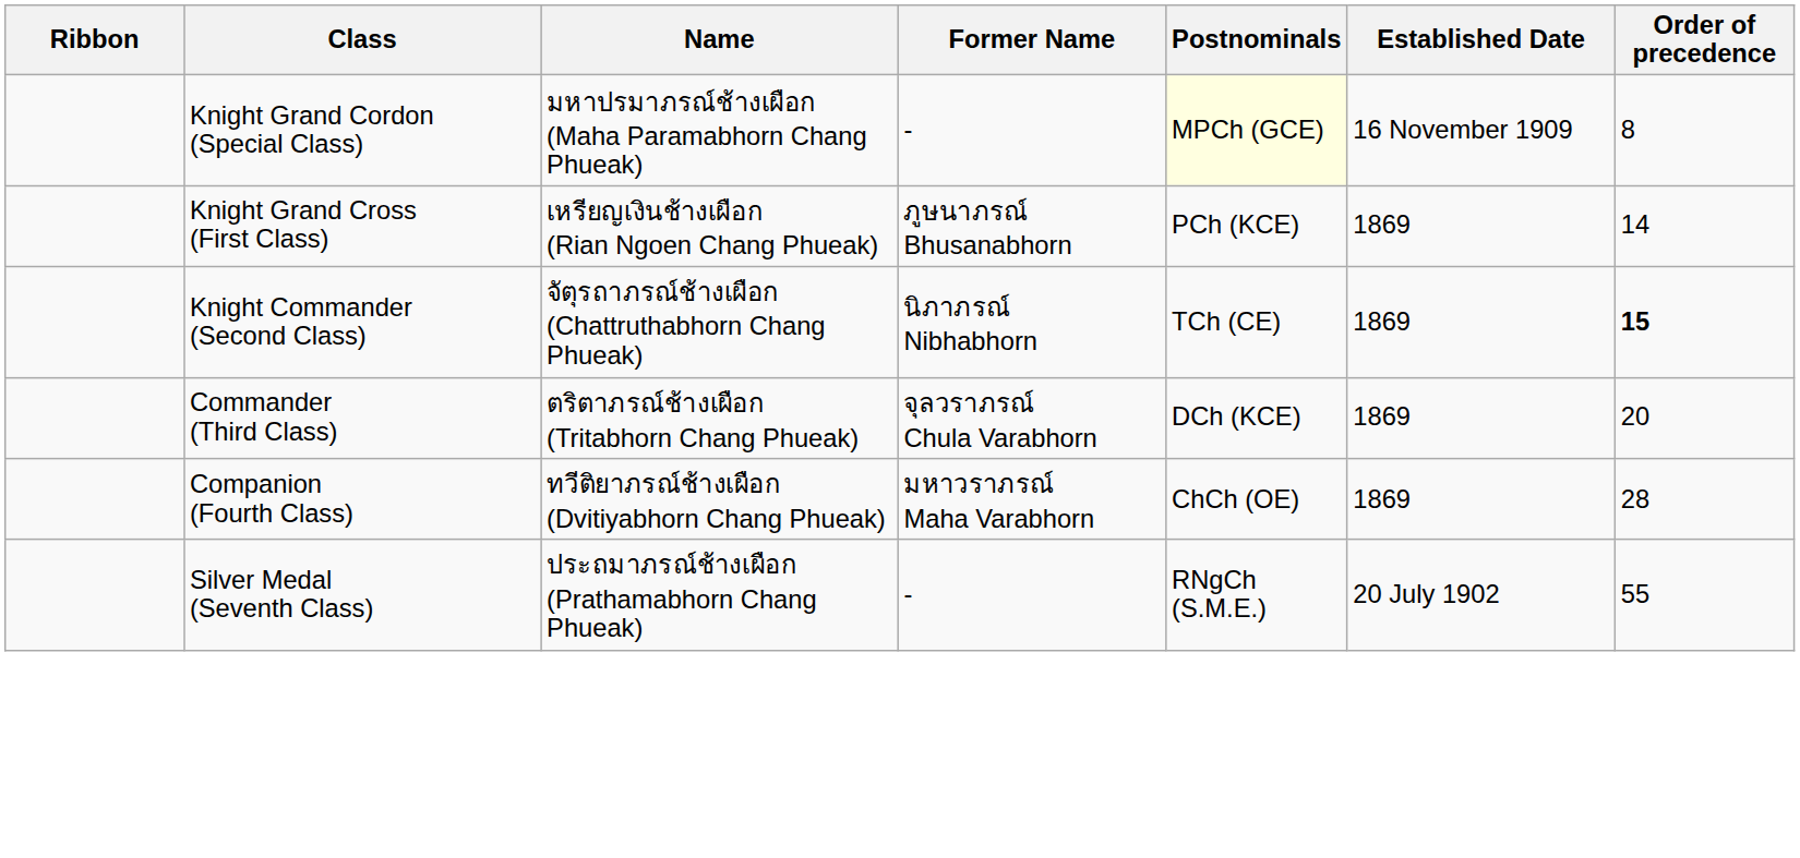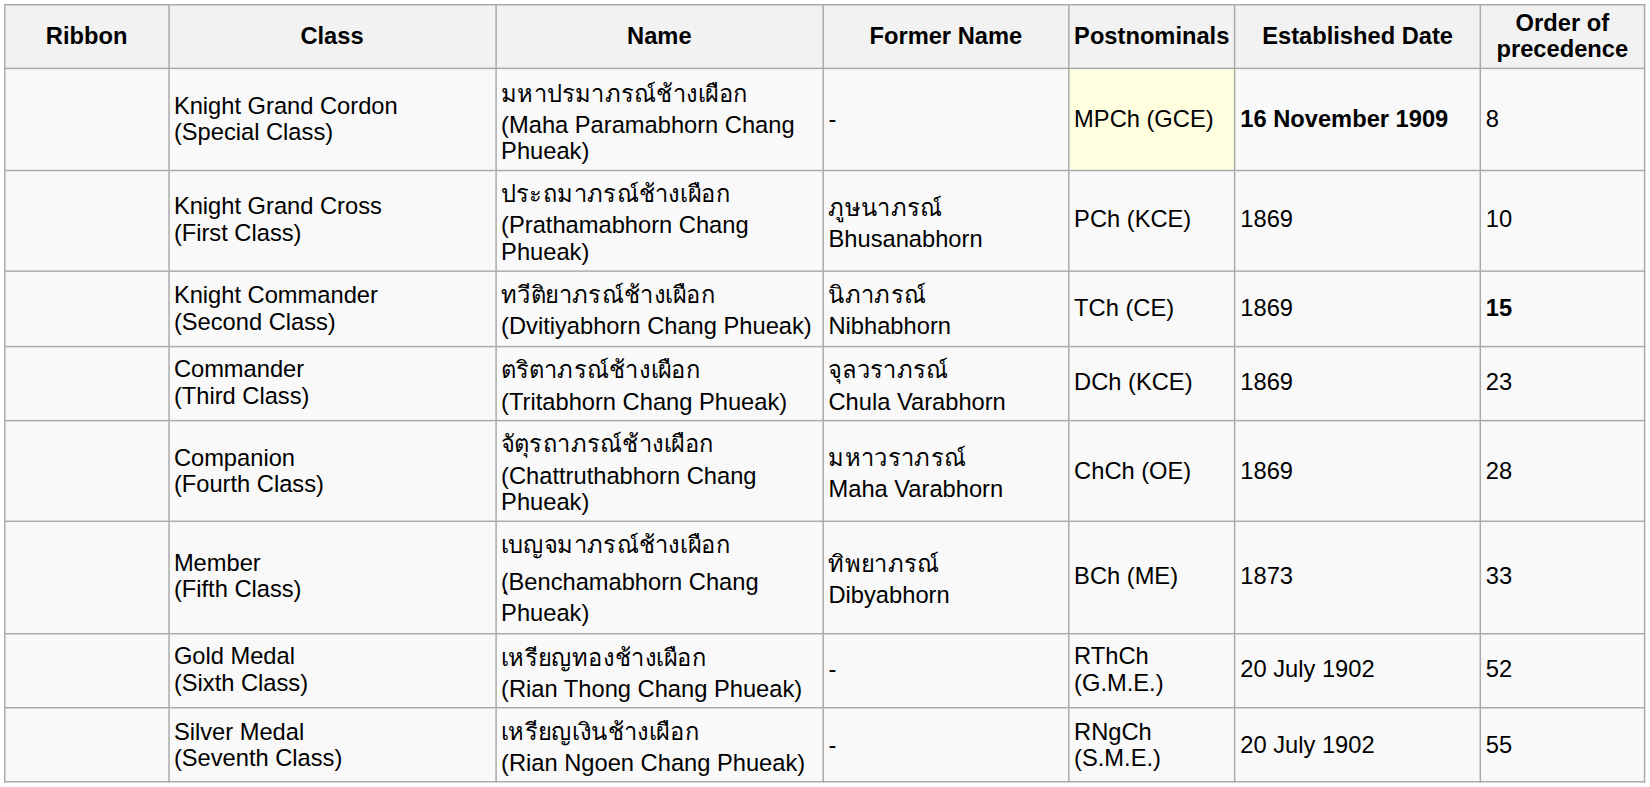Knight Grand Cordon (Special Class) | Established Date: normal -> bold
Knight Grand Cross (First Class) | Name: เหรียญเงินช้างเผือก (Rian Ngoen Chang Phueak) -> ประถมาภรณ์ช้างเผือก (Prathamabhorn Chang Phueak)
Knight Grand Cross (First Class) | Order of precedence: 14 -> 10
Knight Commander (Second Class) | Name: จัตุรถาภรณ์ช้างเผือก (Chattruthabhorn Chang Phueak) -> ทวีติยาภรณ์ช้างเผือก (Dvitiyabhorn Chang Phueak)
Commander (Third Class) | Order of precedence: 20 -> 23
Companion (Fourth Class) | Name: ทวีติยาภรณ์ช้างเผือก (Dvitiyabhorn Chang Phueak) -> จัตุรถาภรณ์ช้างเผือก (Chattruthabhorn Chang Phueak)
+ row: Member (Fifth Class) | เบญจมาภรณ์ช้างเผือก (ฺBenchamabhorn Chang Phueak) | ทิพยาภรณ์ Dibyabhorn | BCh (ME) | 1873 | 33
+ row: Gold Medal (Sixth Class) | เหรียญทองช้างเผือก (Rian Thong Chang Phueak) | - | RThCh (G.M.E.) | 20 July 1902 | 52
Silver Medal (Seventh Class) | Name: ประถมาภรณ์ช้างเผือก (Prathamabhorn Chang Phueak) -> เหรียญเงินช้างเผือก (Rian Ngoen Chang Phueak)
